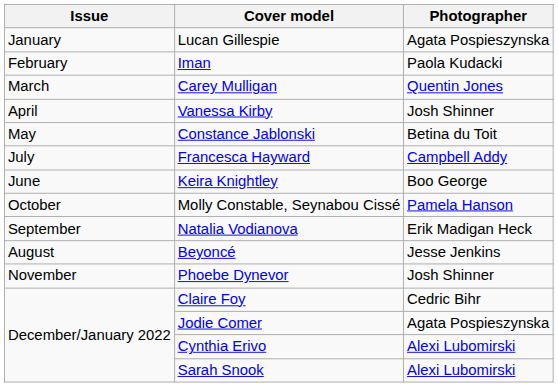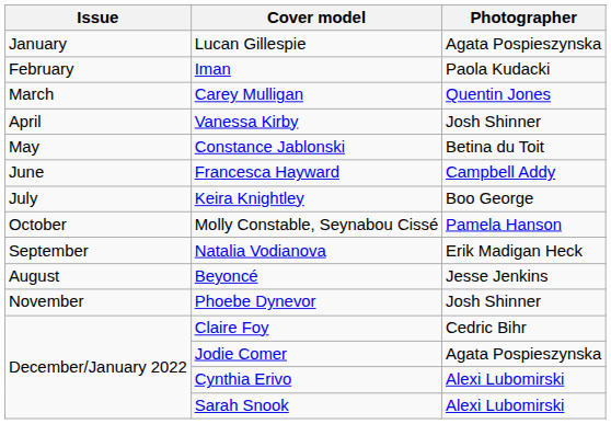Francesca Hayward | Issue: July -> June
Keira Knightley | Issue: June -> July
